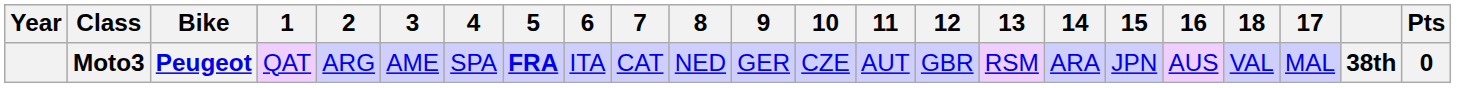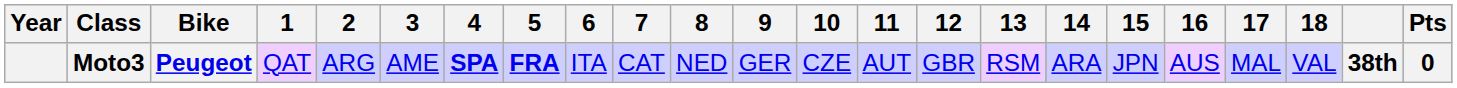columns swapped: 17 <-> 18
Moto3 | 4: normal -> bold
